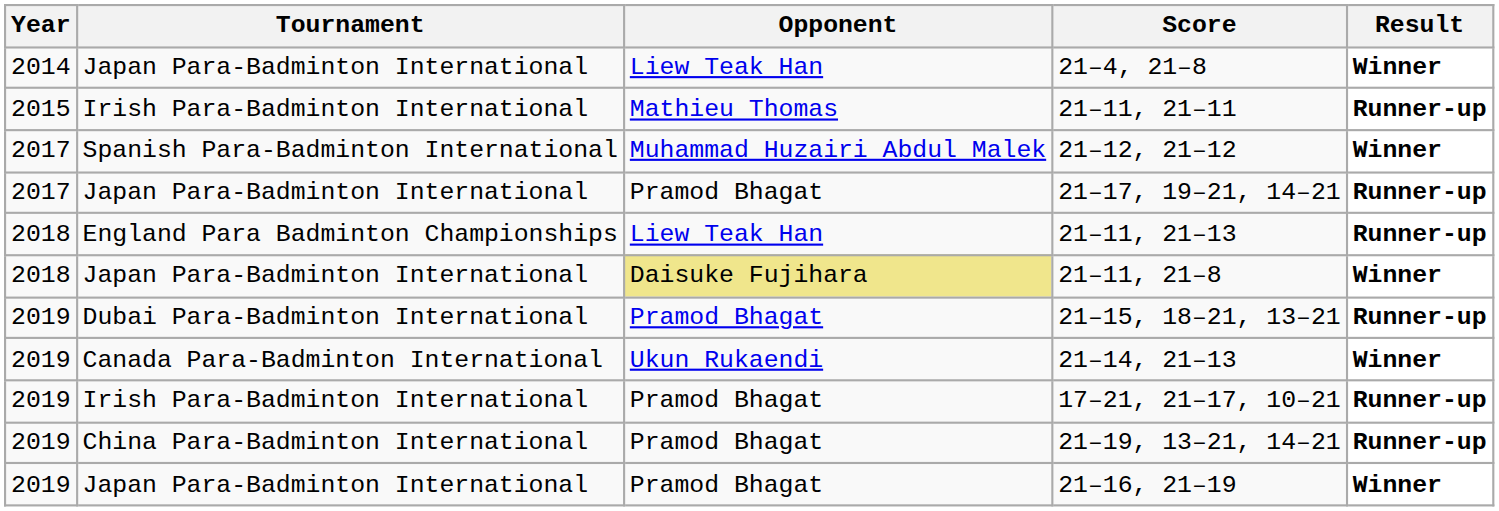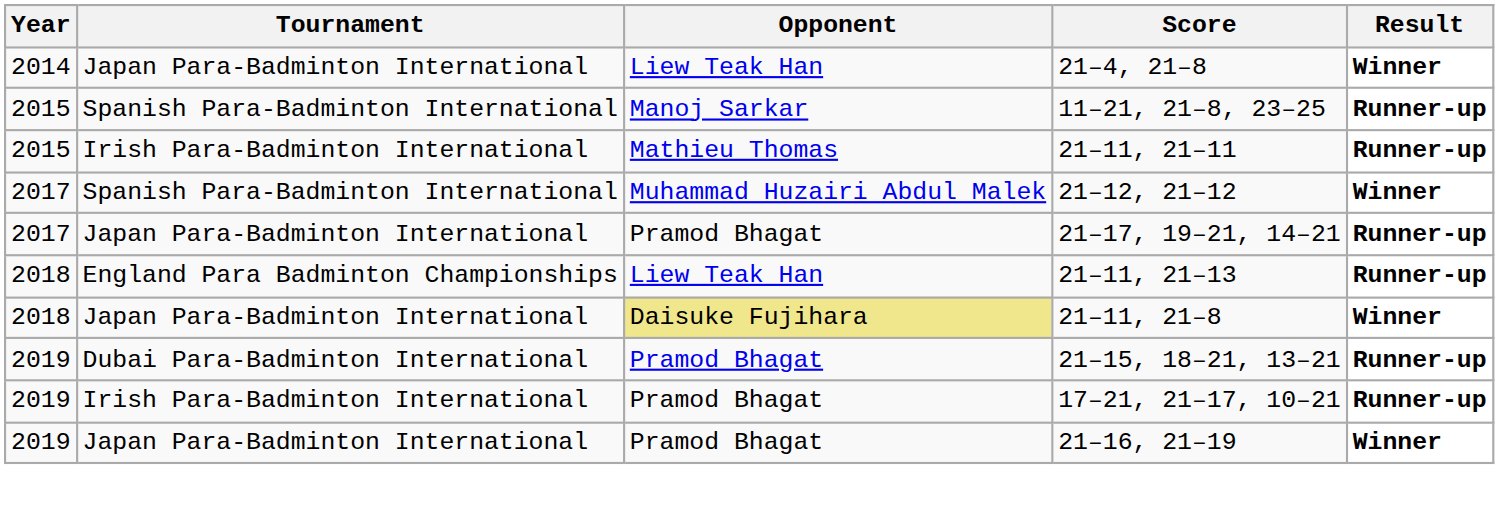+ row: 2015 | Spanish Para-Badminton International | Manoj Sarkar | 11–21, 21–8, 23–25 | Runner-up
- row: 2019 | Canada Para-Badminton International | Ukun Rukaendi | 21–14, 21–13 | Winner
- row: 2019 | China Para-Badminton International | Pramod Bhagat | 21–19, 13–21, 14–21 | Runner-up
